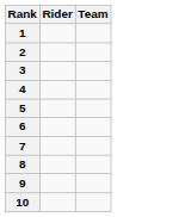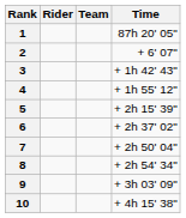+ column: Time | 87h 20' 05" | + 6' 07" | + 1h 42' 43" | + 1h 55' 12" | + 2h 15' 39" | + 2h 37' 02" | + 2h 50' 04" | + 2h 54' 34" | + 3h 03' 09" | + 4h 15' 38"
